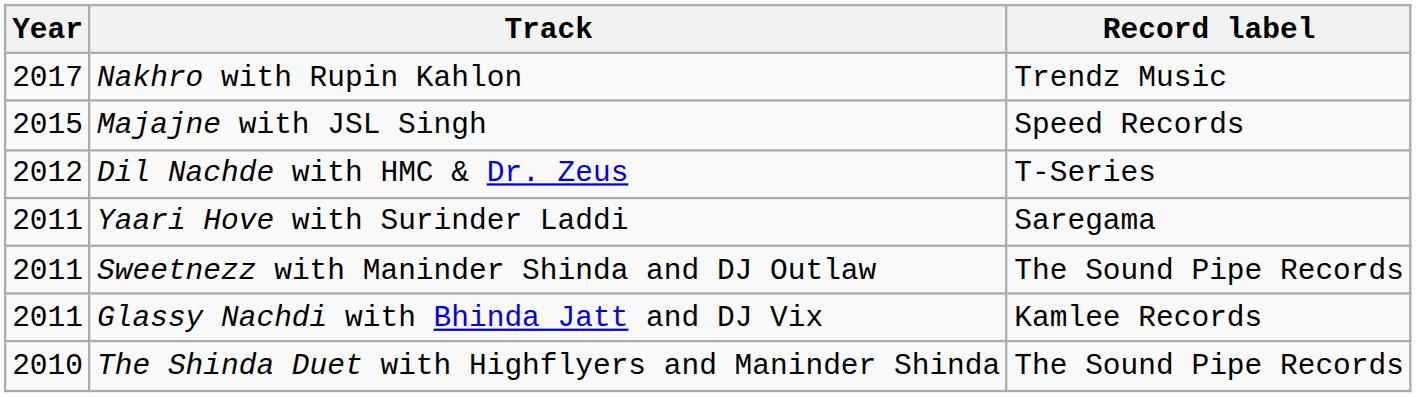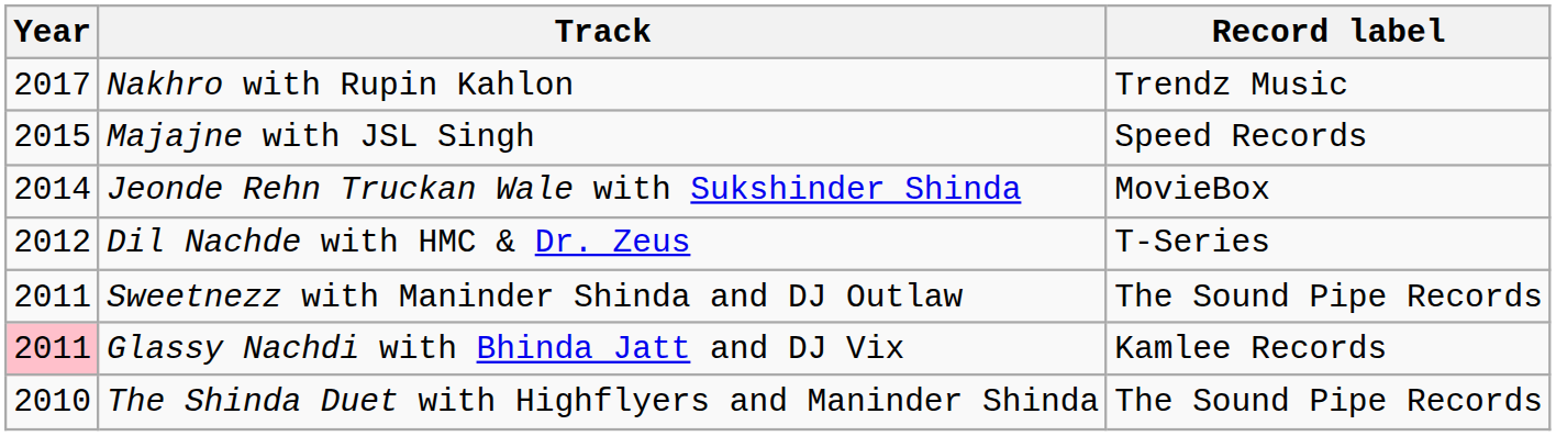+ row: 2014 | Jeonde Rehn Truckan Wale with Sukshinder Shinda | MovieBox
- row: 2011 | Yaari Hove with Surinder Laddi | Saregama
Glassy Nachdi with Bhinda Jatt and DJ Vix | Year: no background -> pink background
